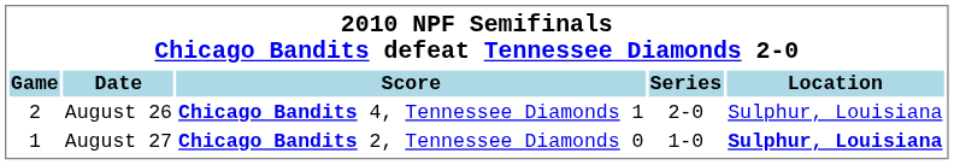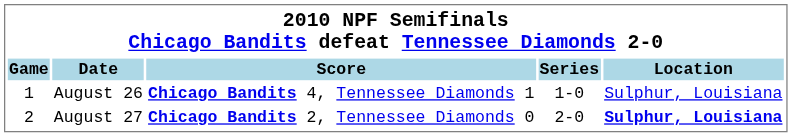August 26 | Game: 2 -> 1
August 26 | Series: 2-0 -> 1-0
August 27 | Game: 1 -> 2
August 27 | Series: 1-0 -> 2-0
